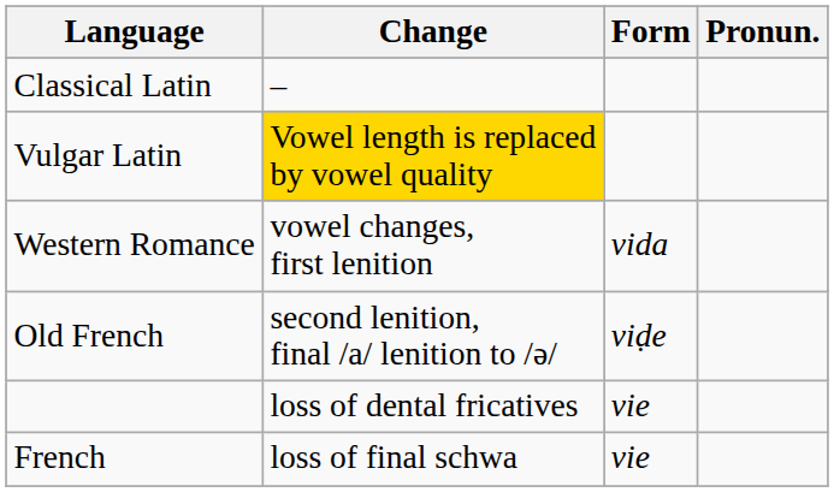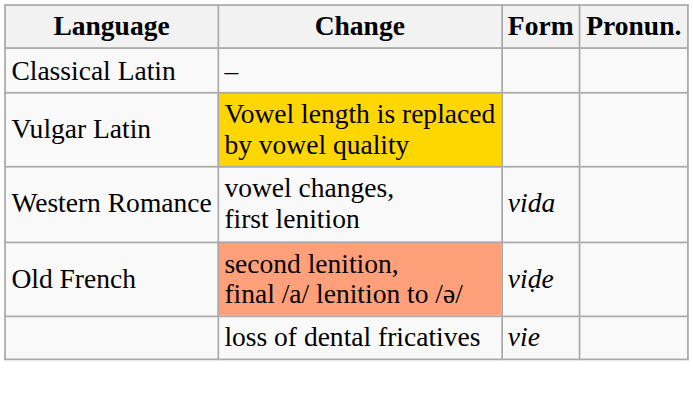Old French | Change: no background -> lightsalmon background
- row: French | loss of final schwa | vie
